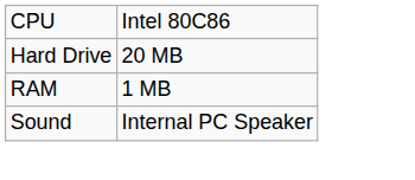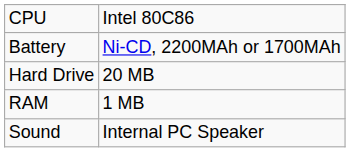+ row: Battery | Ni-CD, 2200MAh or 1700MAh
